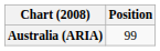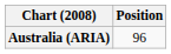Australia (ARIA) | Position: 99 -> 96
